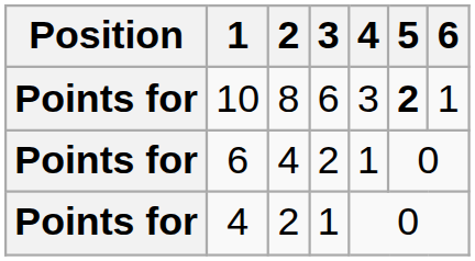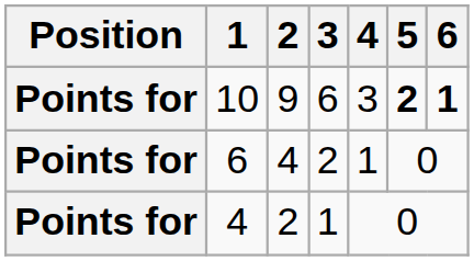10 | 2: 8 -> 9
10 | 6: normal -> bold
